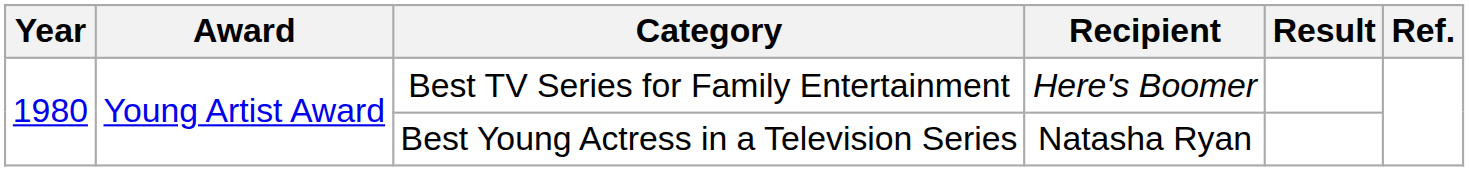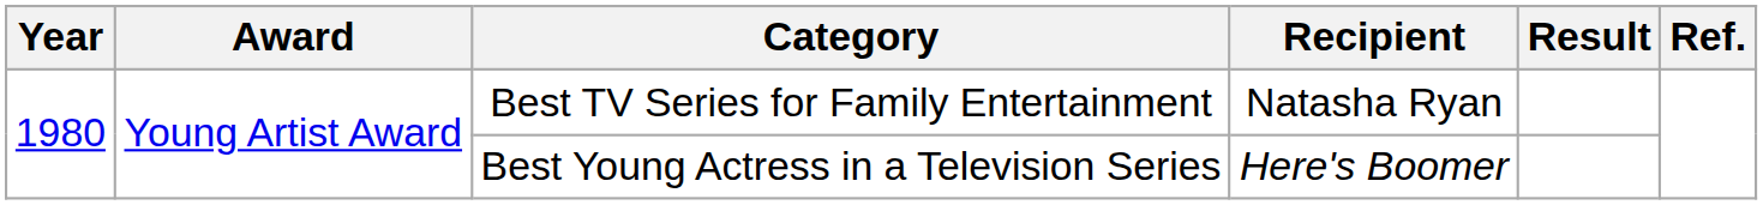Best TV Series for Family Entertainment | Recipient: Here's Boomer -> Natasha Ryan
Best Young Actress in a Television Series | Recipient: Natasha Ryan -> Here's Boomer
